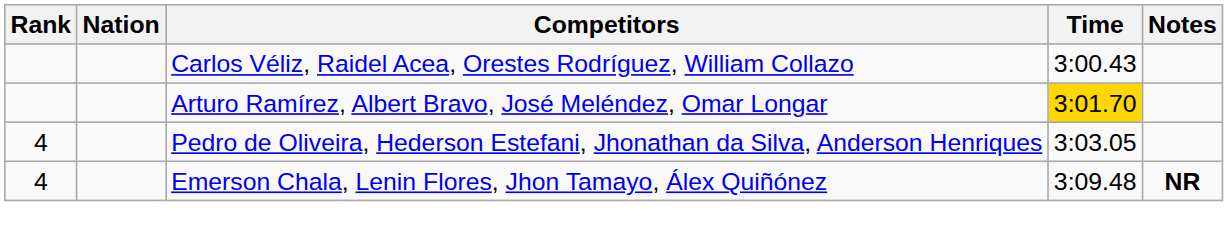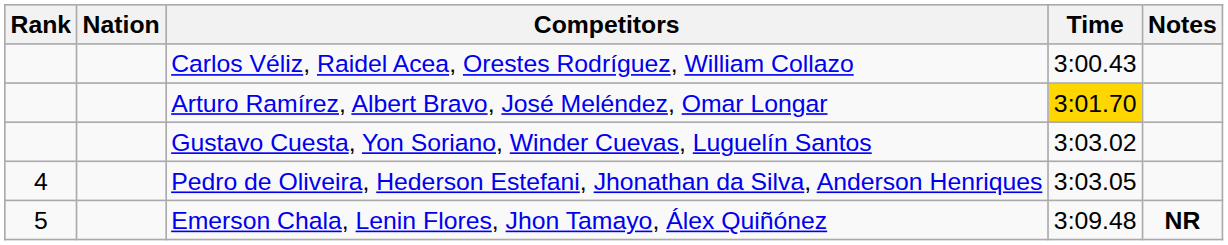+ row: Gustavo Cuesta, Yon Soriano, Winder Cuevas, Luguelín Santos | 3:03.02
Emerson Chala, Lenin Flores, Jhon Tamayo, Álex Quiñónez | Rank: 4 -> 5
